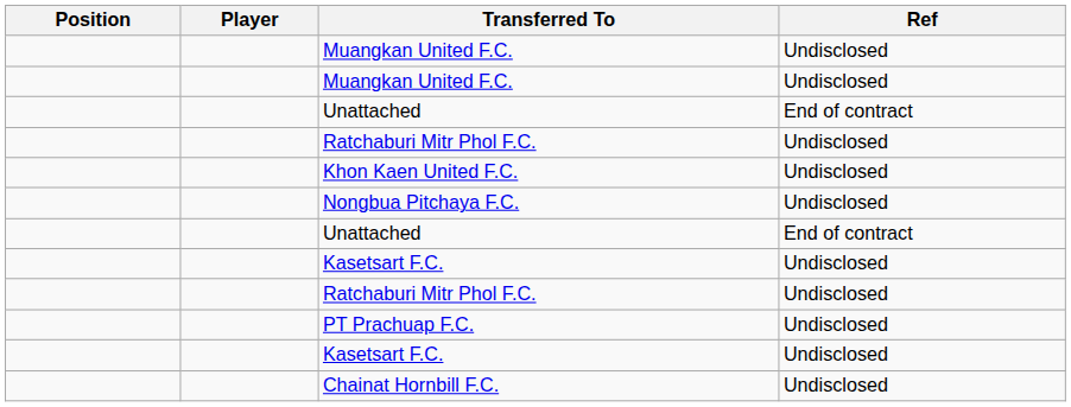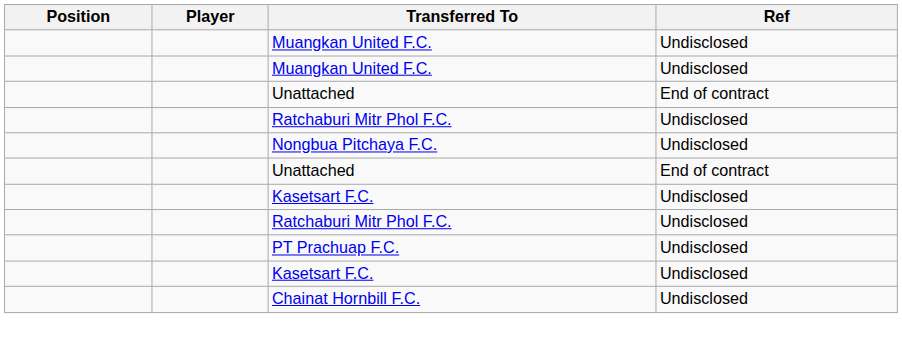- row: Khon Kaen United F.C. | Undisclosed
